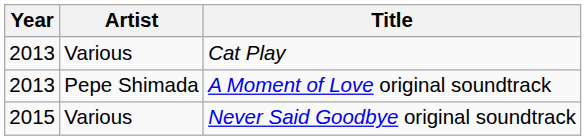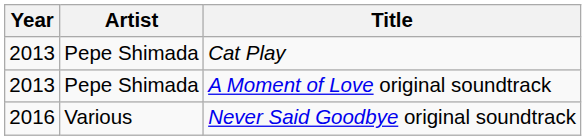Cat Play | Artist: Various -> Pepe Shimada
Never Said Goodbye original soundtrack | Year: 2015 -> 2016
